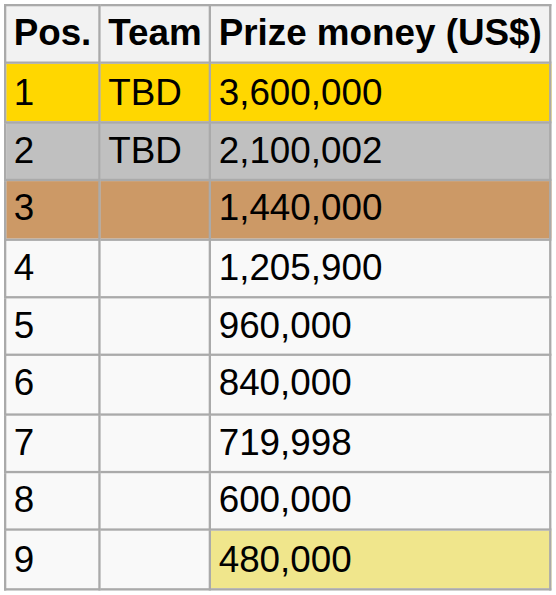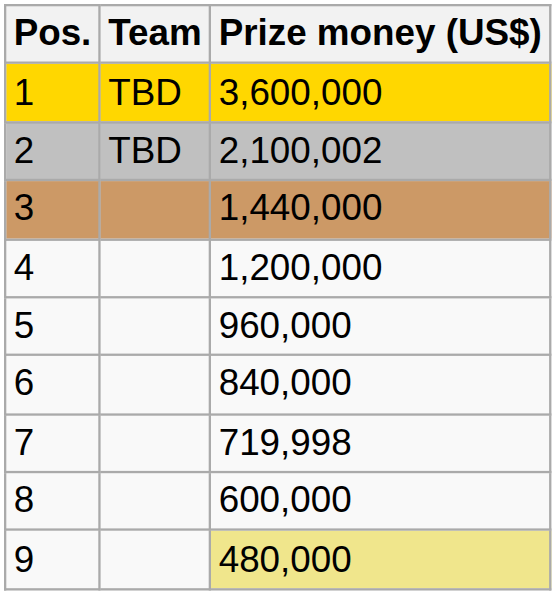4 | Prize money (US$): 1,205,900 -> 1,200,000
